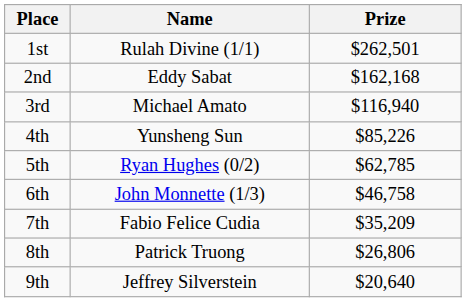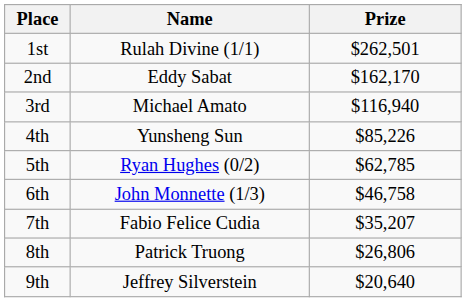2nd | Prize: $162,168 -> $162,170
7th | Prize: $35,209 -> $35,207
